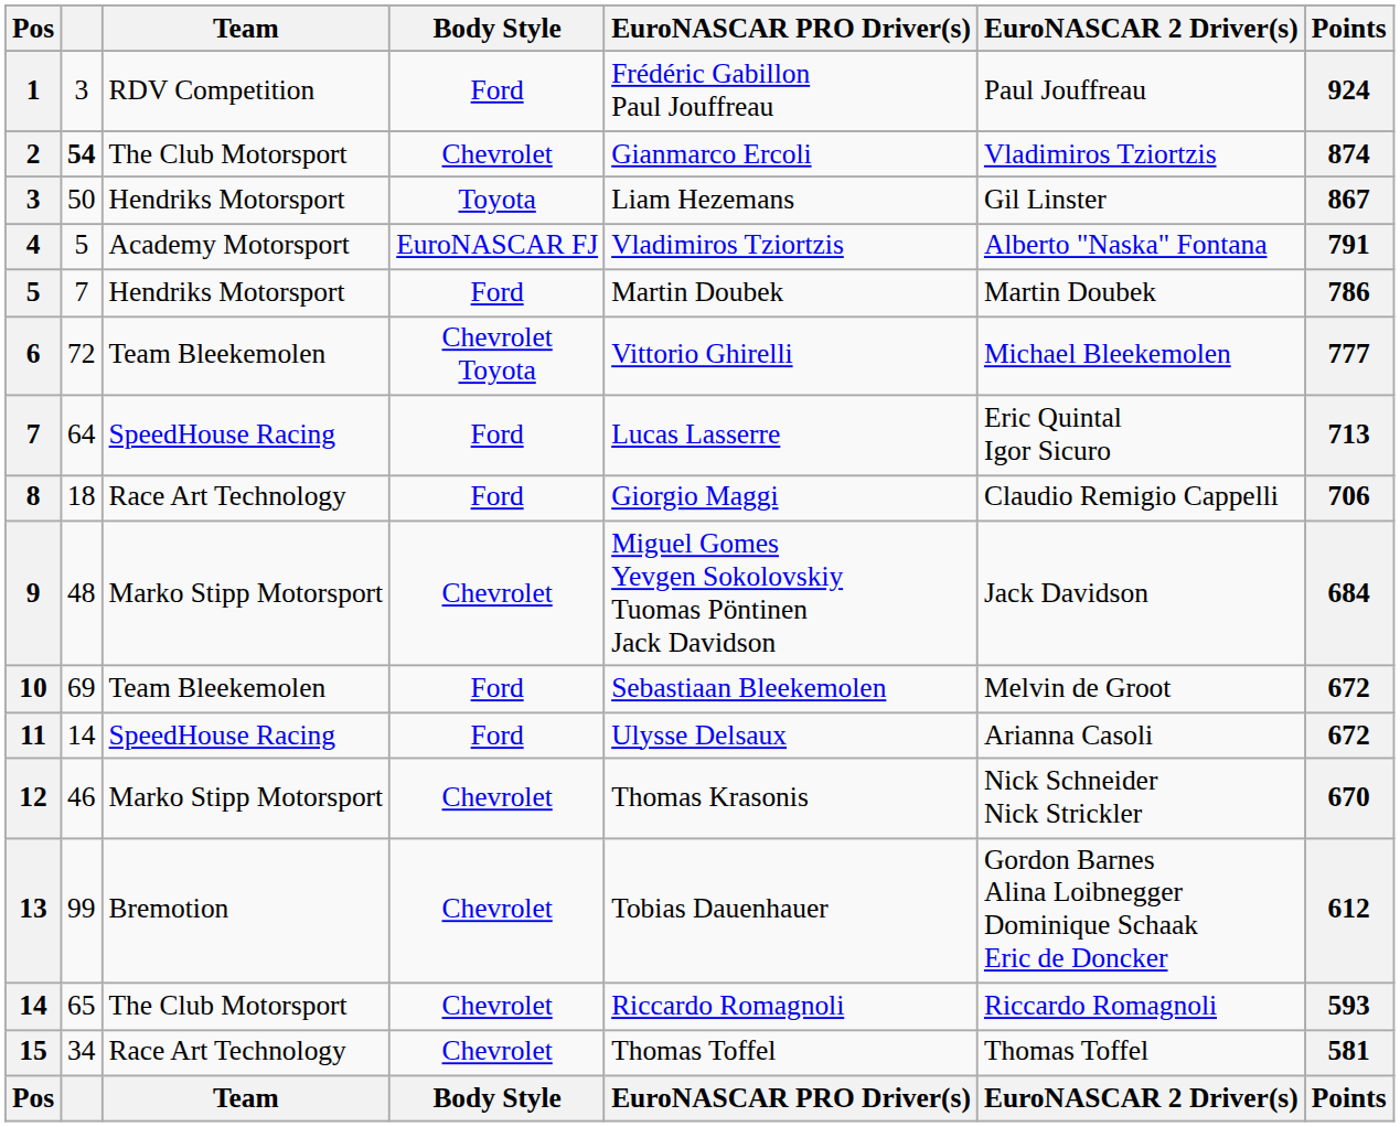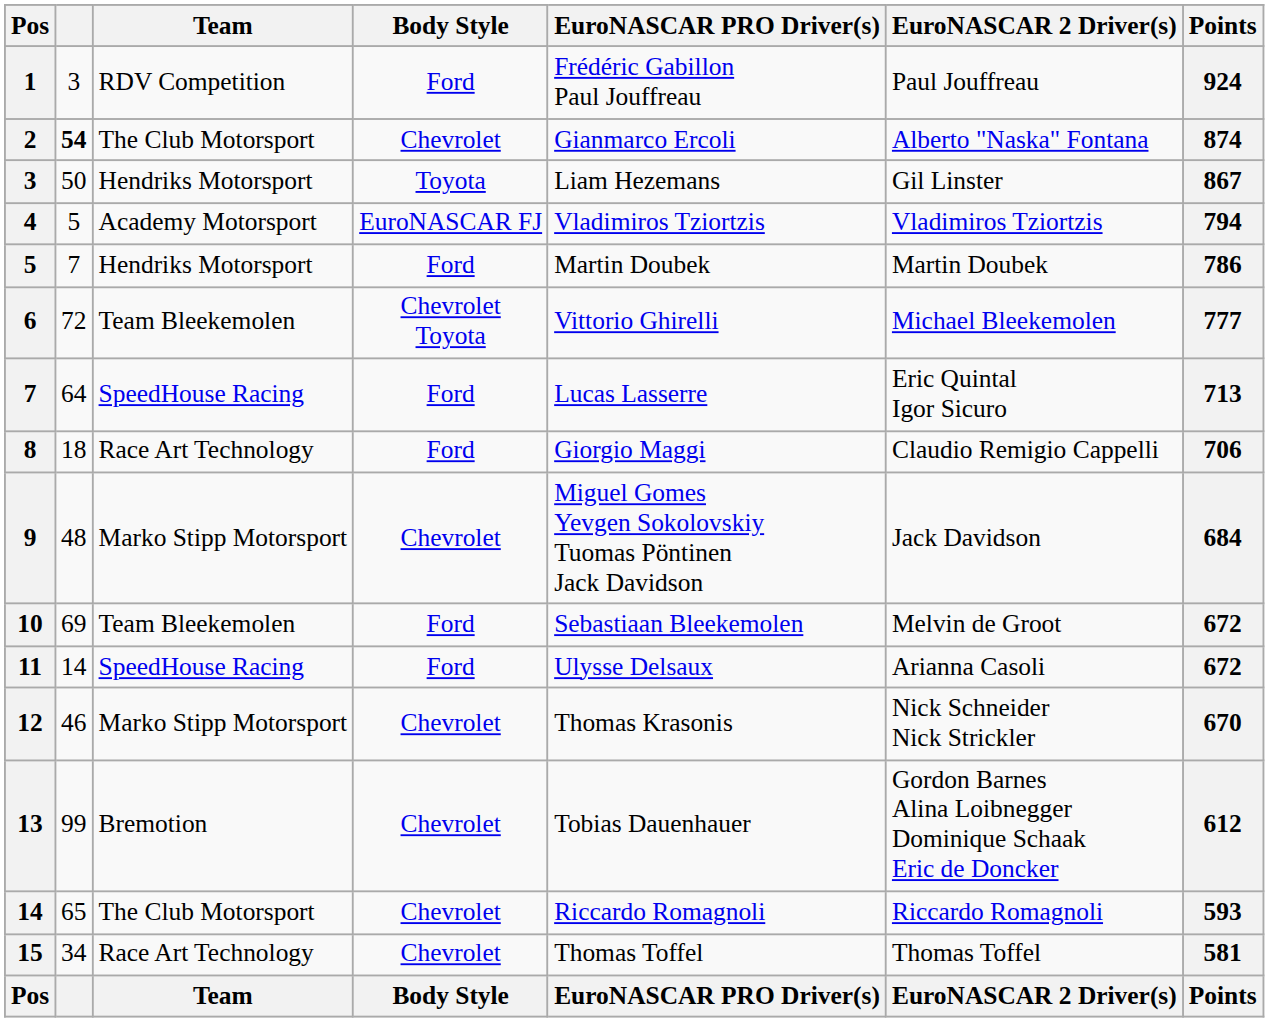2 | EuroNASCAR 2 Driver(s): Vladimiros Tziortzis -> Alberto "Naska" Fontana
4 | EuroNASCAR 2 Driver(s): Alberto "Naska" Fontana -> Vladimiros Tziortzis
4 | Points: 791 -> 794
